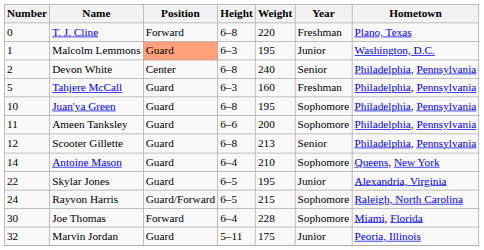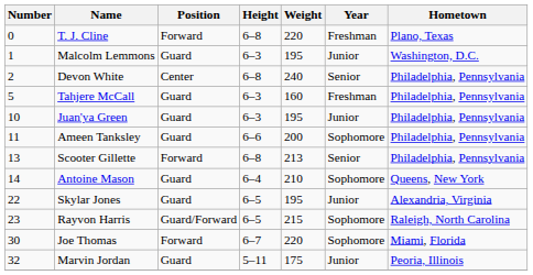Malcolm Lemmons | Position: lightsalmon background -> no background
Juan'ya Green | Height: 6–8 -> 6–3
Juan'ya Green | Year: Sophomore -> Junior
Scooter Gillette | Number: 12 -> 13
Scooter Gillette | Position: Guard -> Forward
Rayvon Harris | Number: 24 -> 23
Joe Thomas | Height: 6–4 -> 6–7
Joe Thomas | Weight: 228 -> 220
